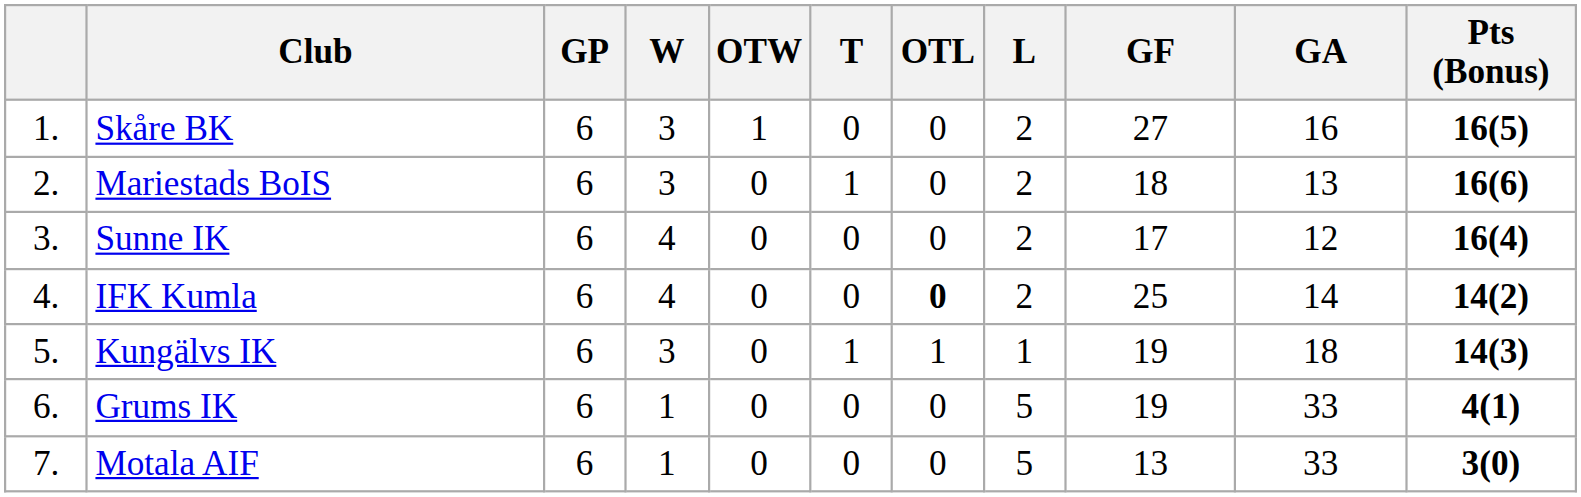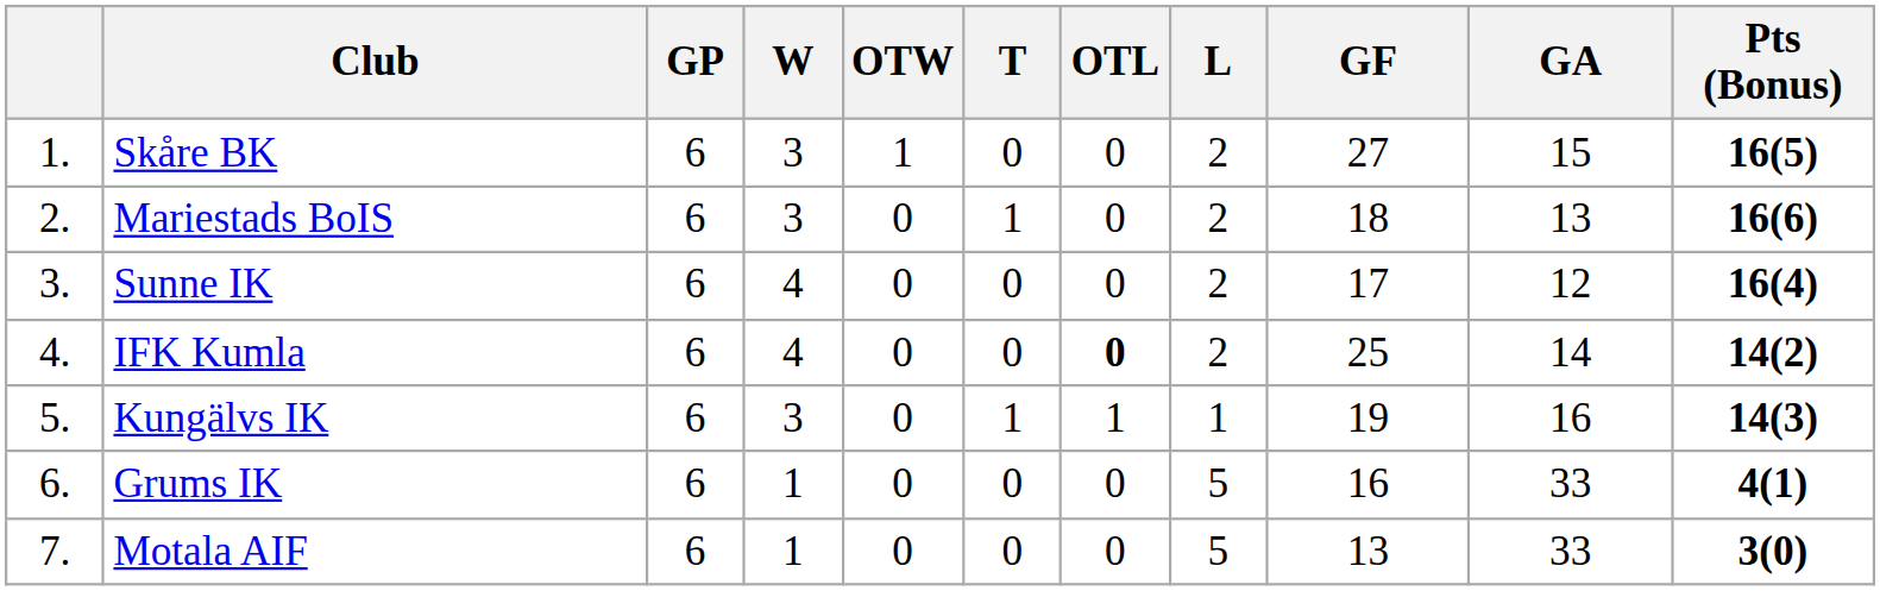Skåre BK | GA: 16 -> 15
Kungälvs IK | GA: 18 -> 16
Grums IK | GF: 19 -> 16
